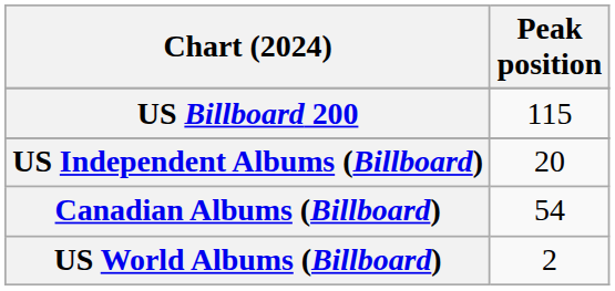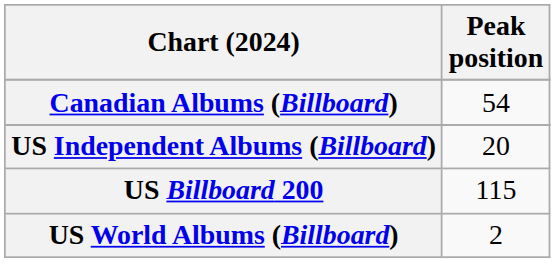rows swapped: Canadian Albums (Billboard) <-> US Billboard 200
